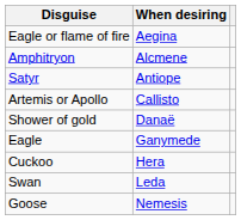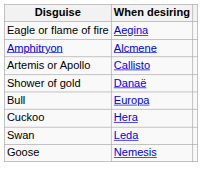- row: Satyr | Antiope
+ row: Bull | Europa
- row: Eagle | Ganymede
